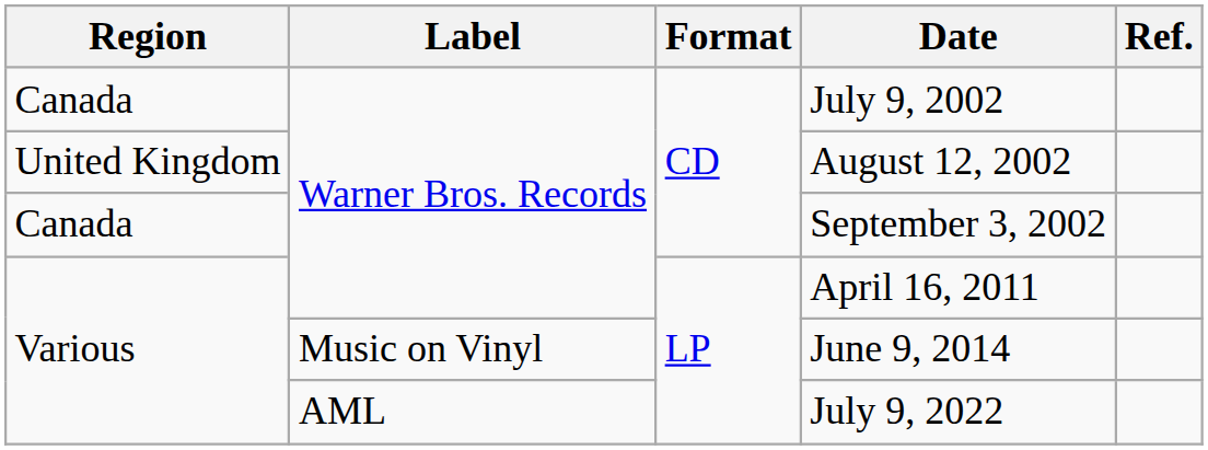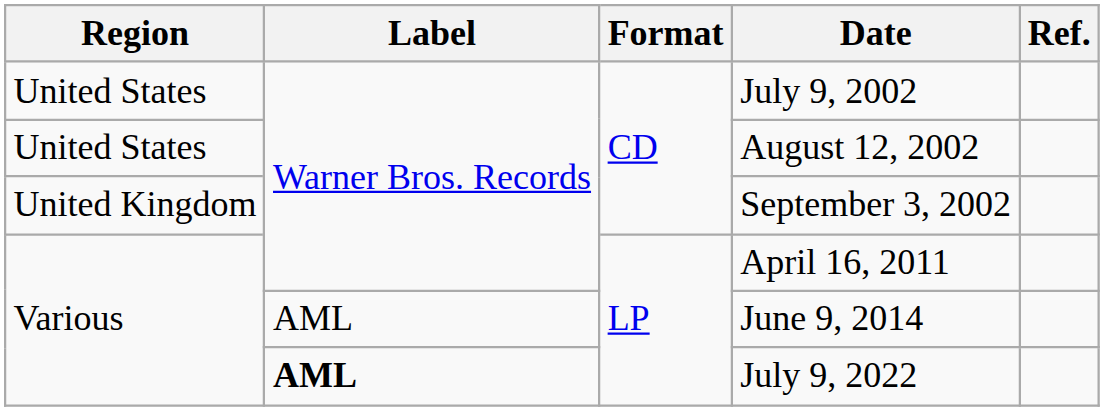July 9, 2002 | Region: Canada -> United States
August 12, 2002 | Region: United Kingdom -> United States
September 3, 2002 | Region: Canada -> United Kingdom
June 9, 2014 | Label: Music on Vinyl -> AML
July 9, 2022 | Label: normal -> bold
